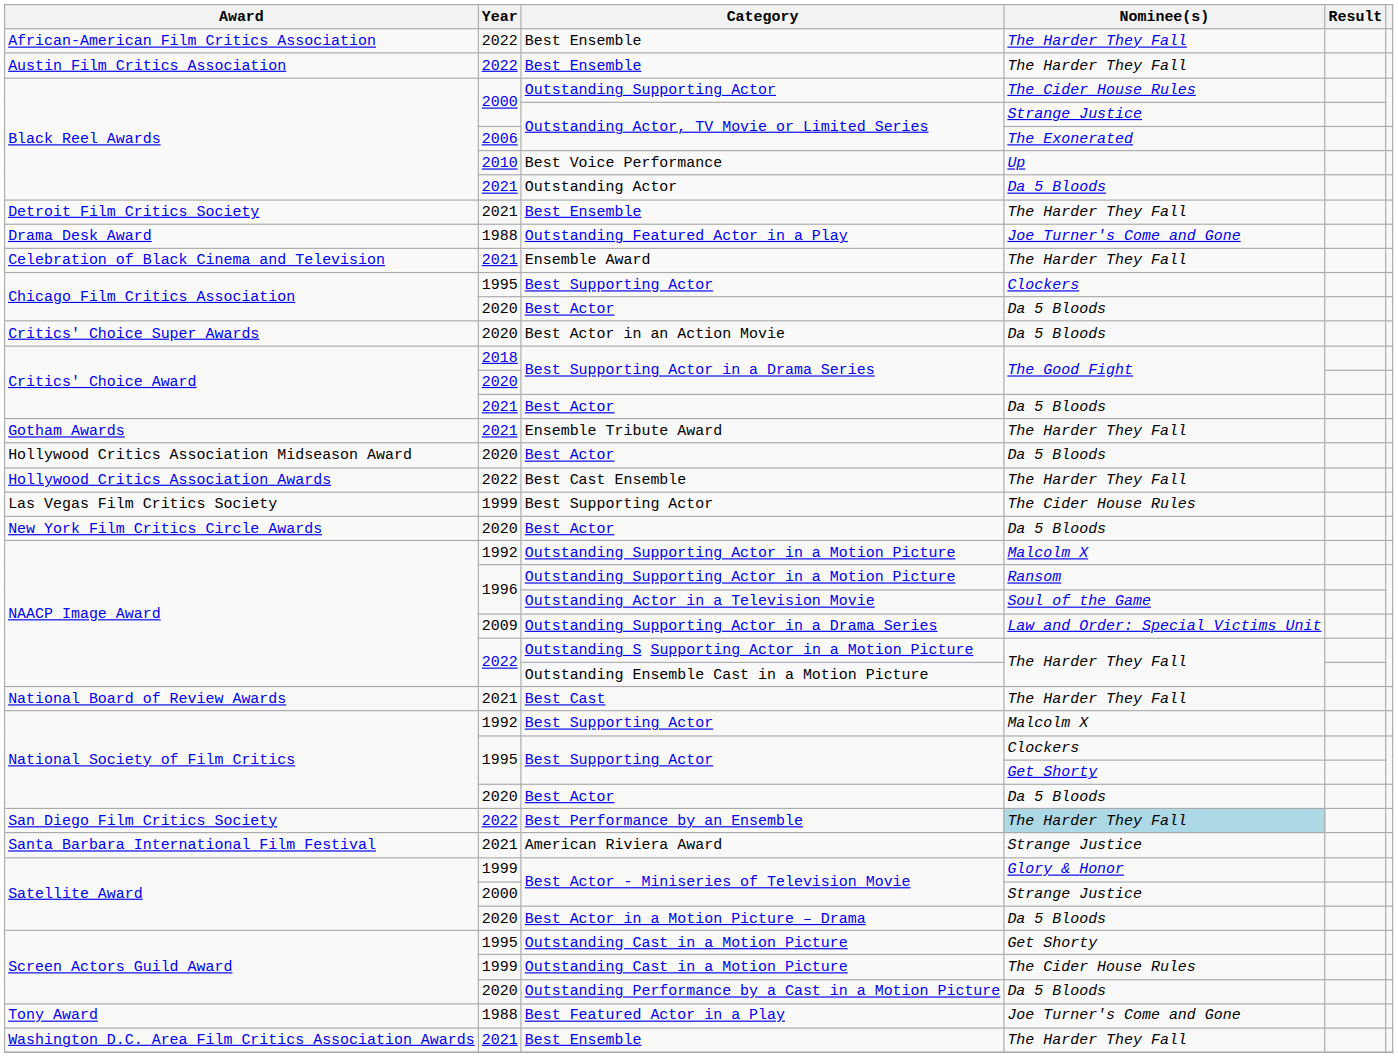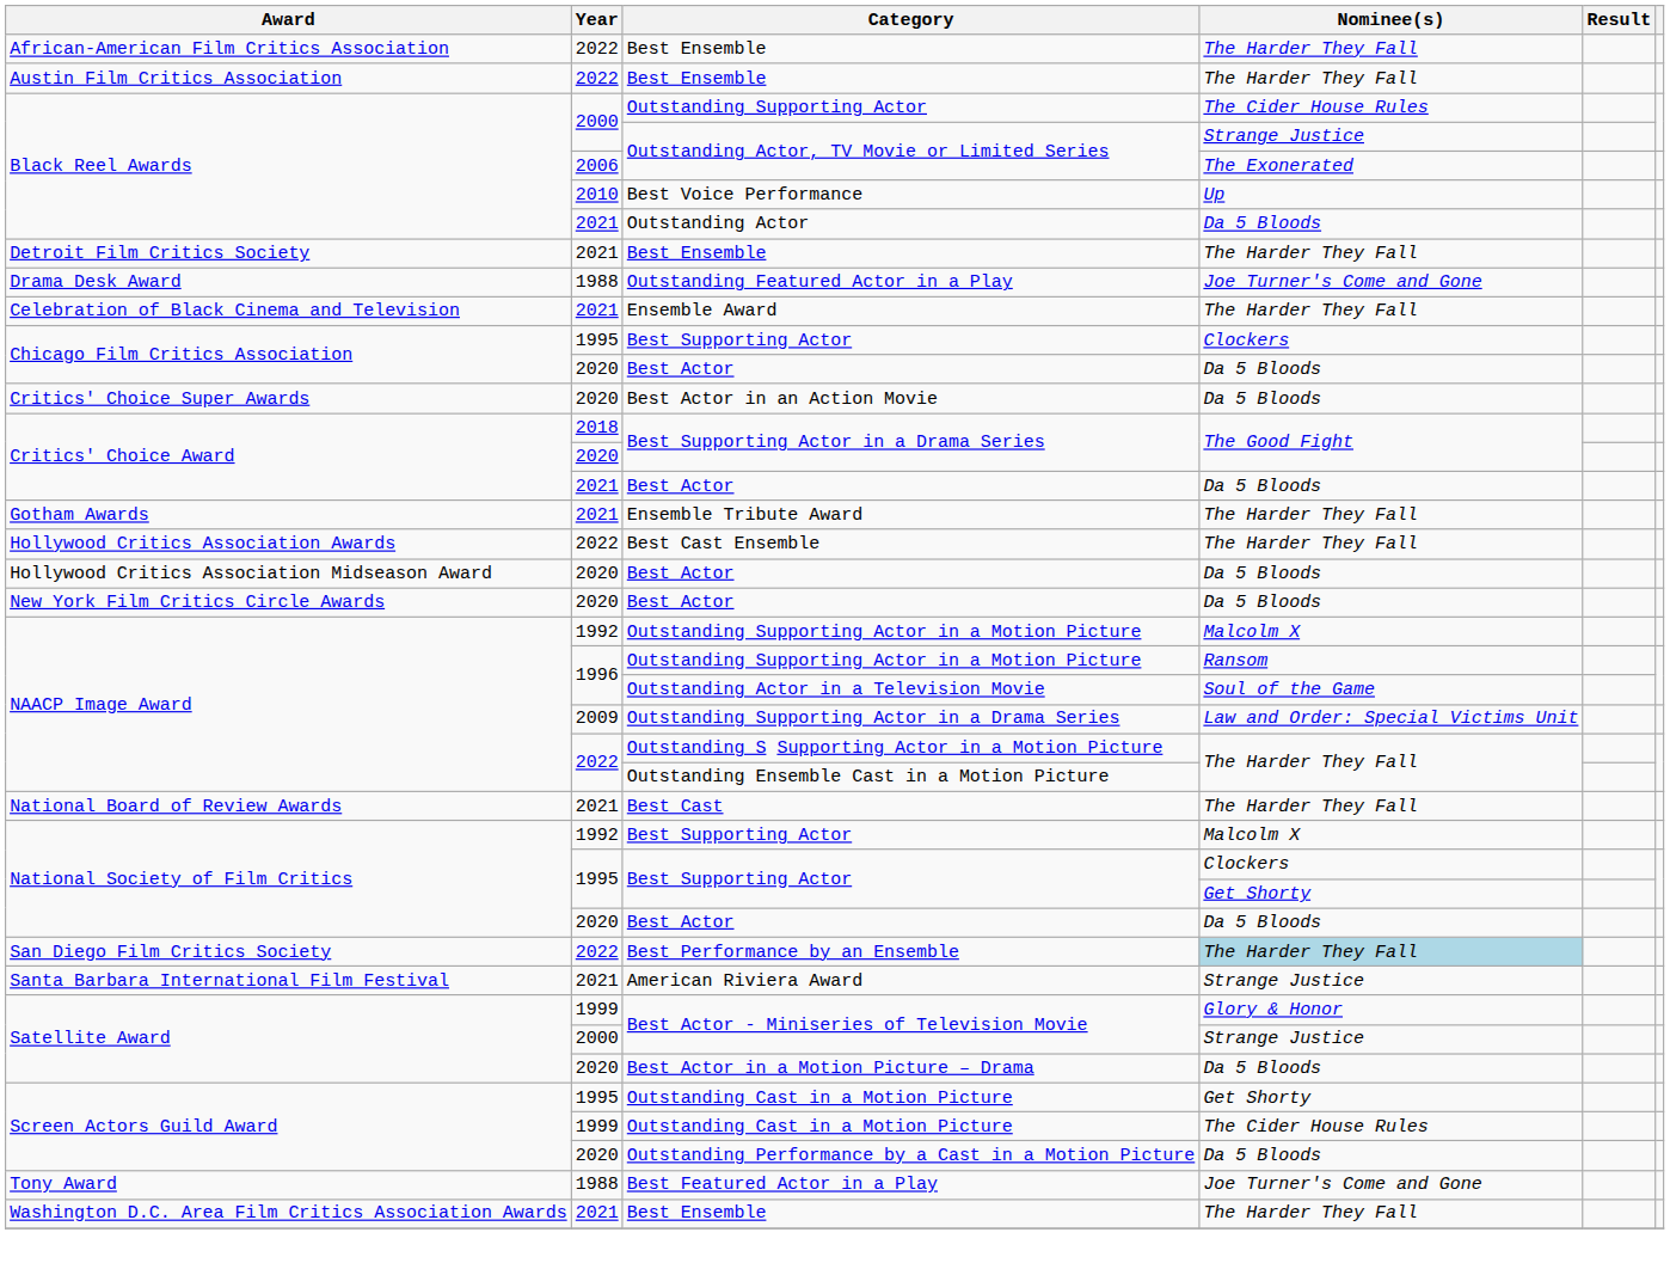rows swapped: Best Cast Ensemble <-> Hollywood Critics Association Midseason Award / Best Actor
- row: Las Vegas Film Critics Society | 1999 | Best Supporting Actor | The Cider House Rules
